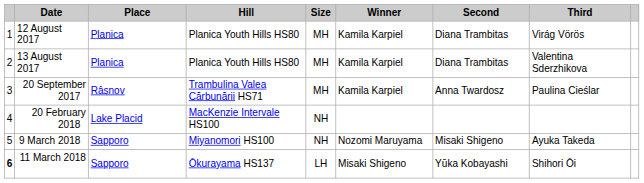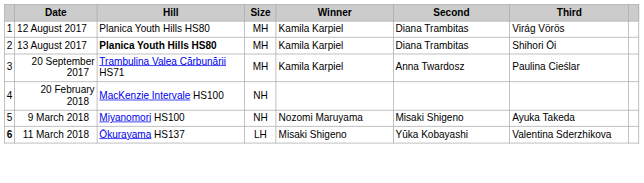- column: Place | Planica | Planica | Râșnov | Lake Placid | Sapporo | Sapporo
13 August 2017 | Hill: normal -> bold
13 August 2017 | Third: Valentina Sderzhikova -> Shihori Ōi
11 March 2018 | Third: Shihori Ōi -> Valentina Sderzhikova
